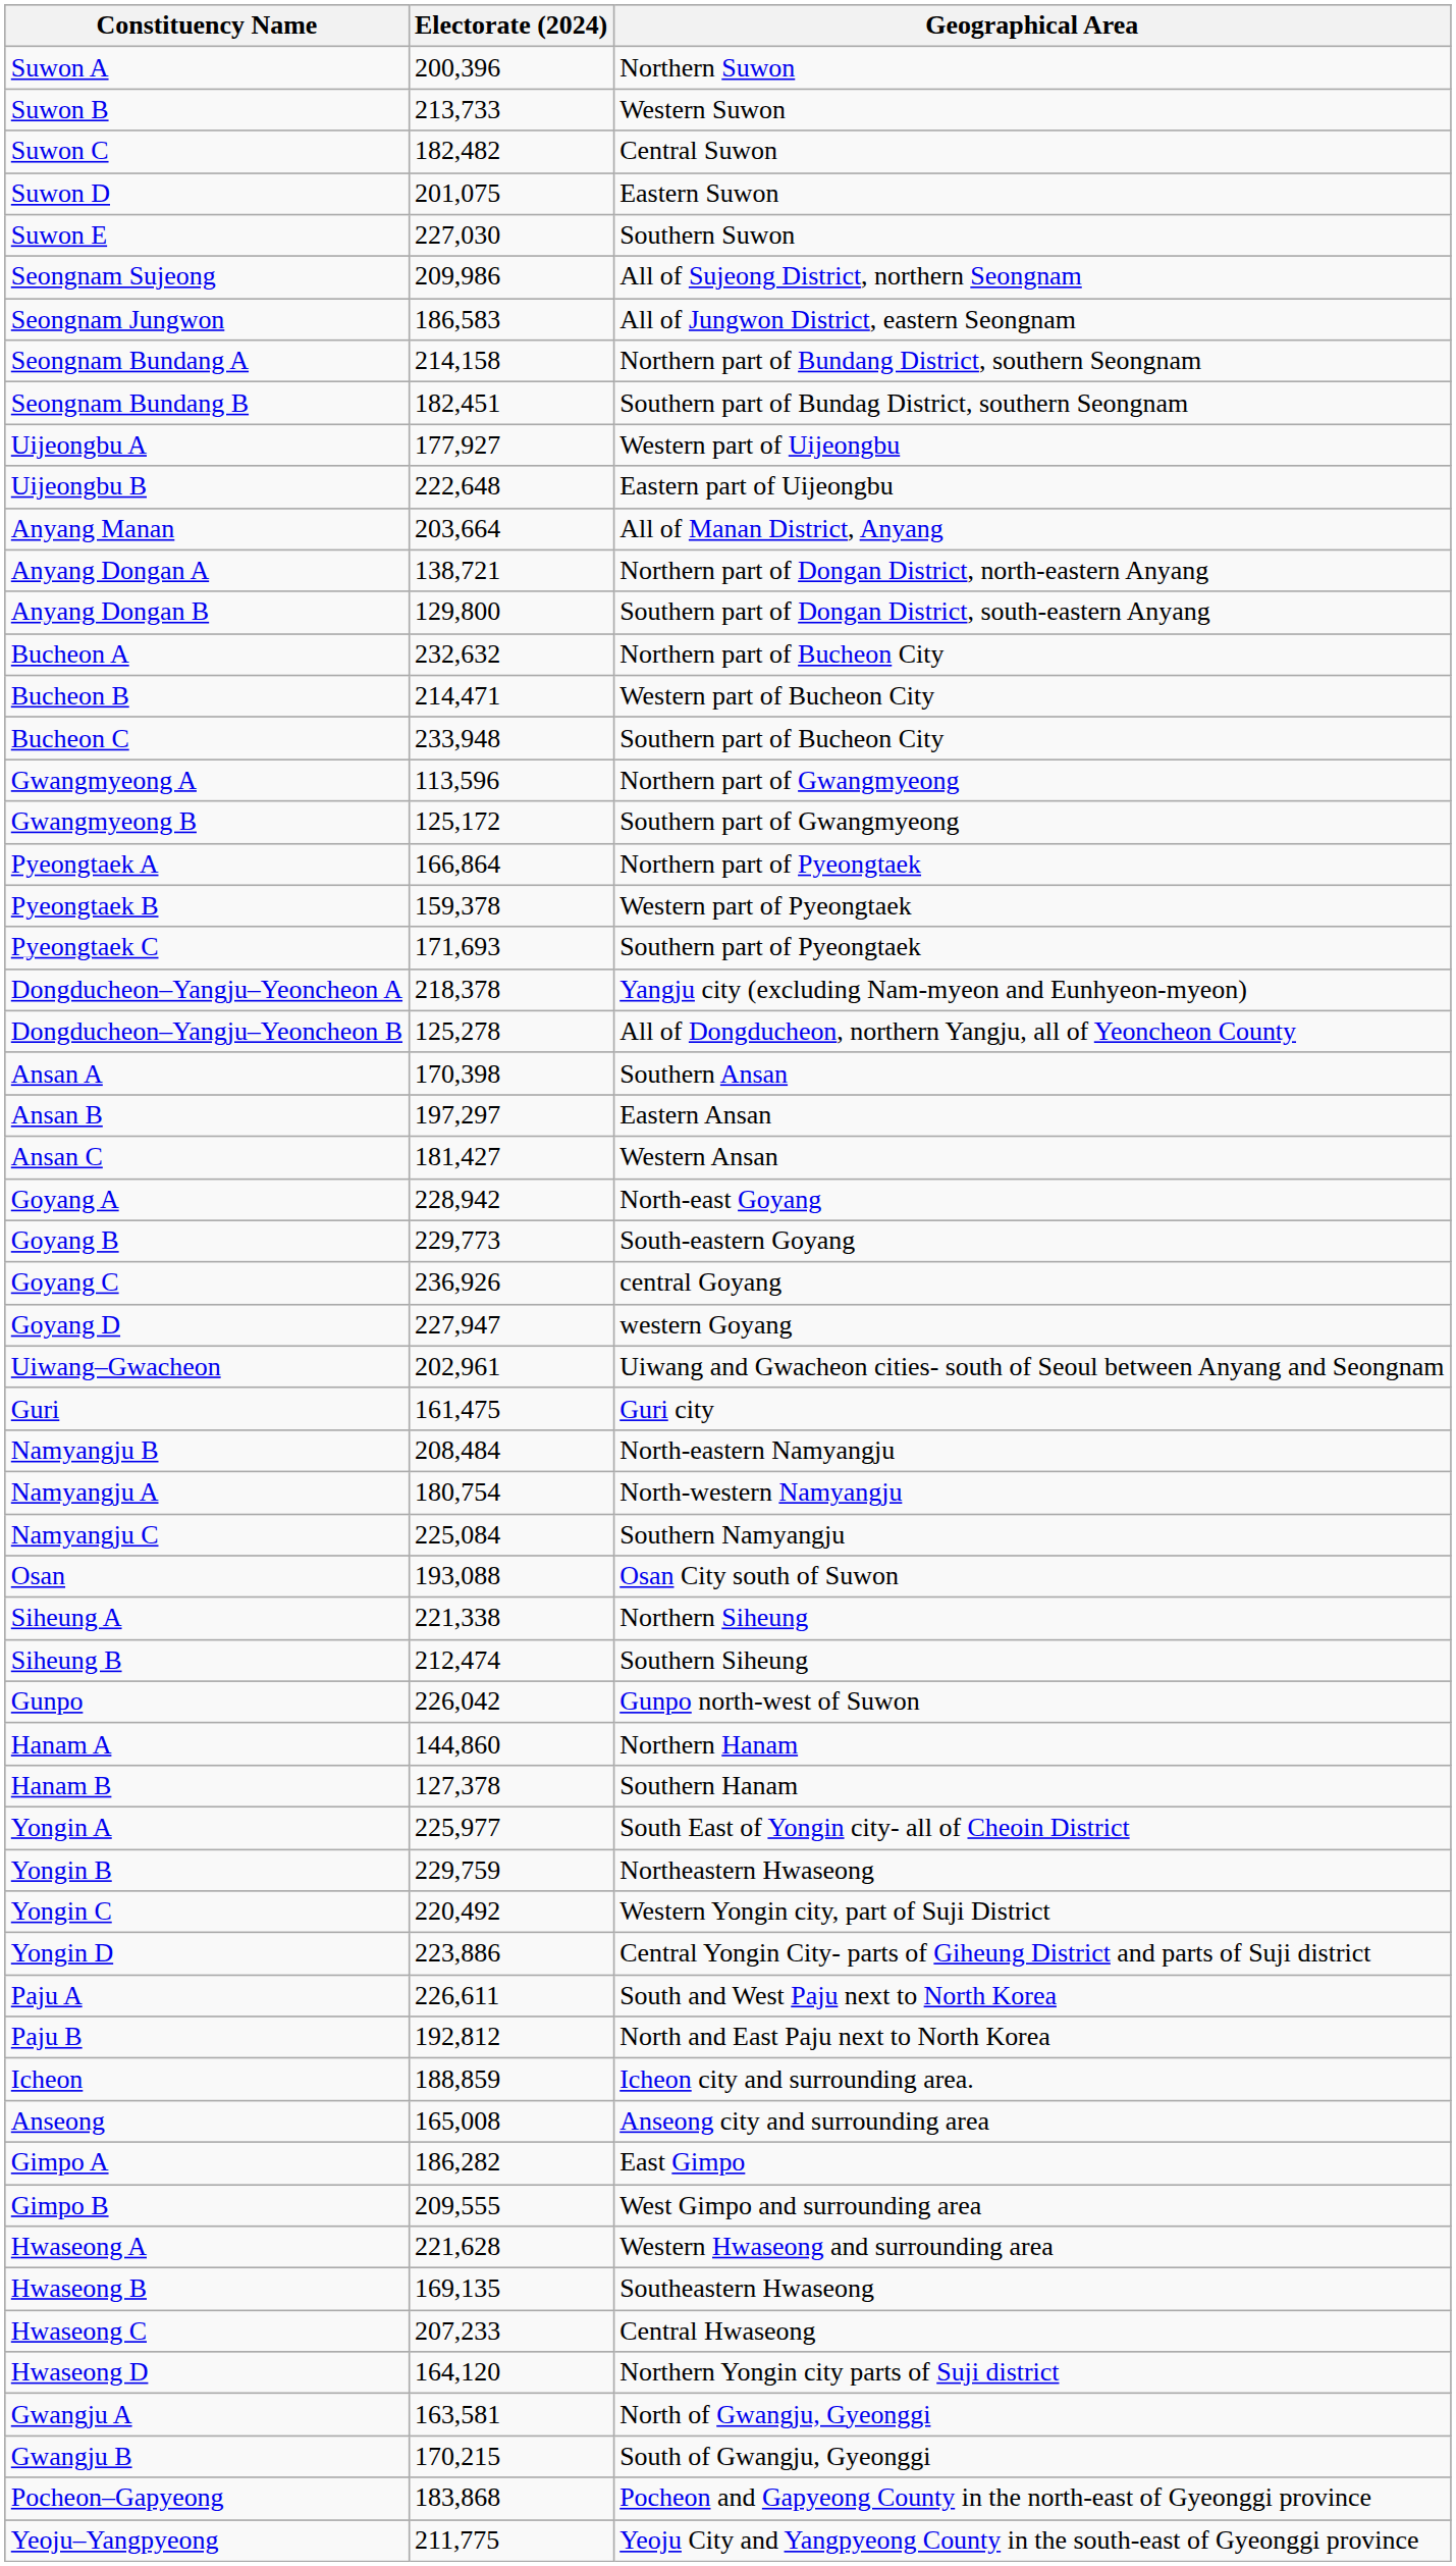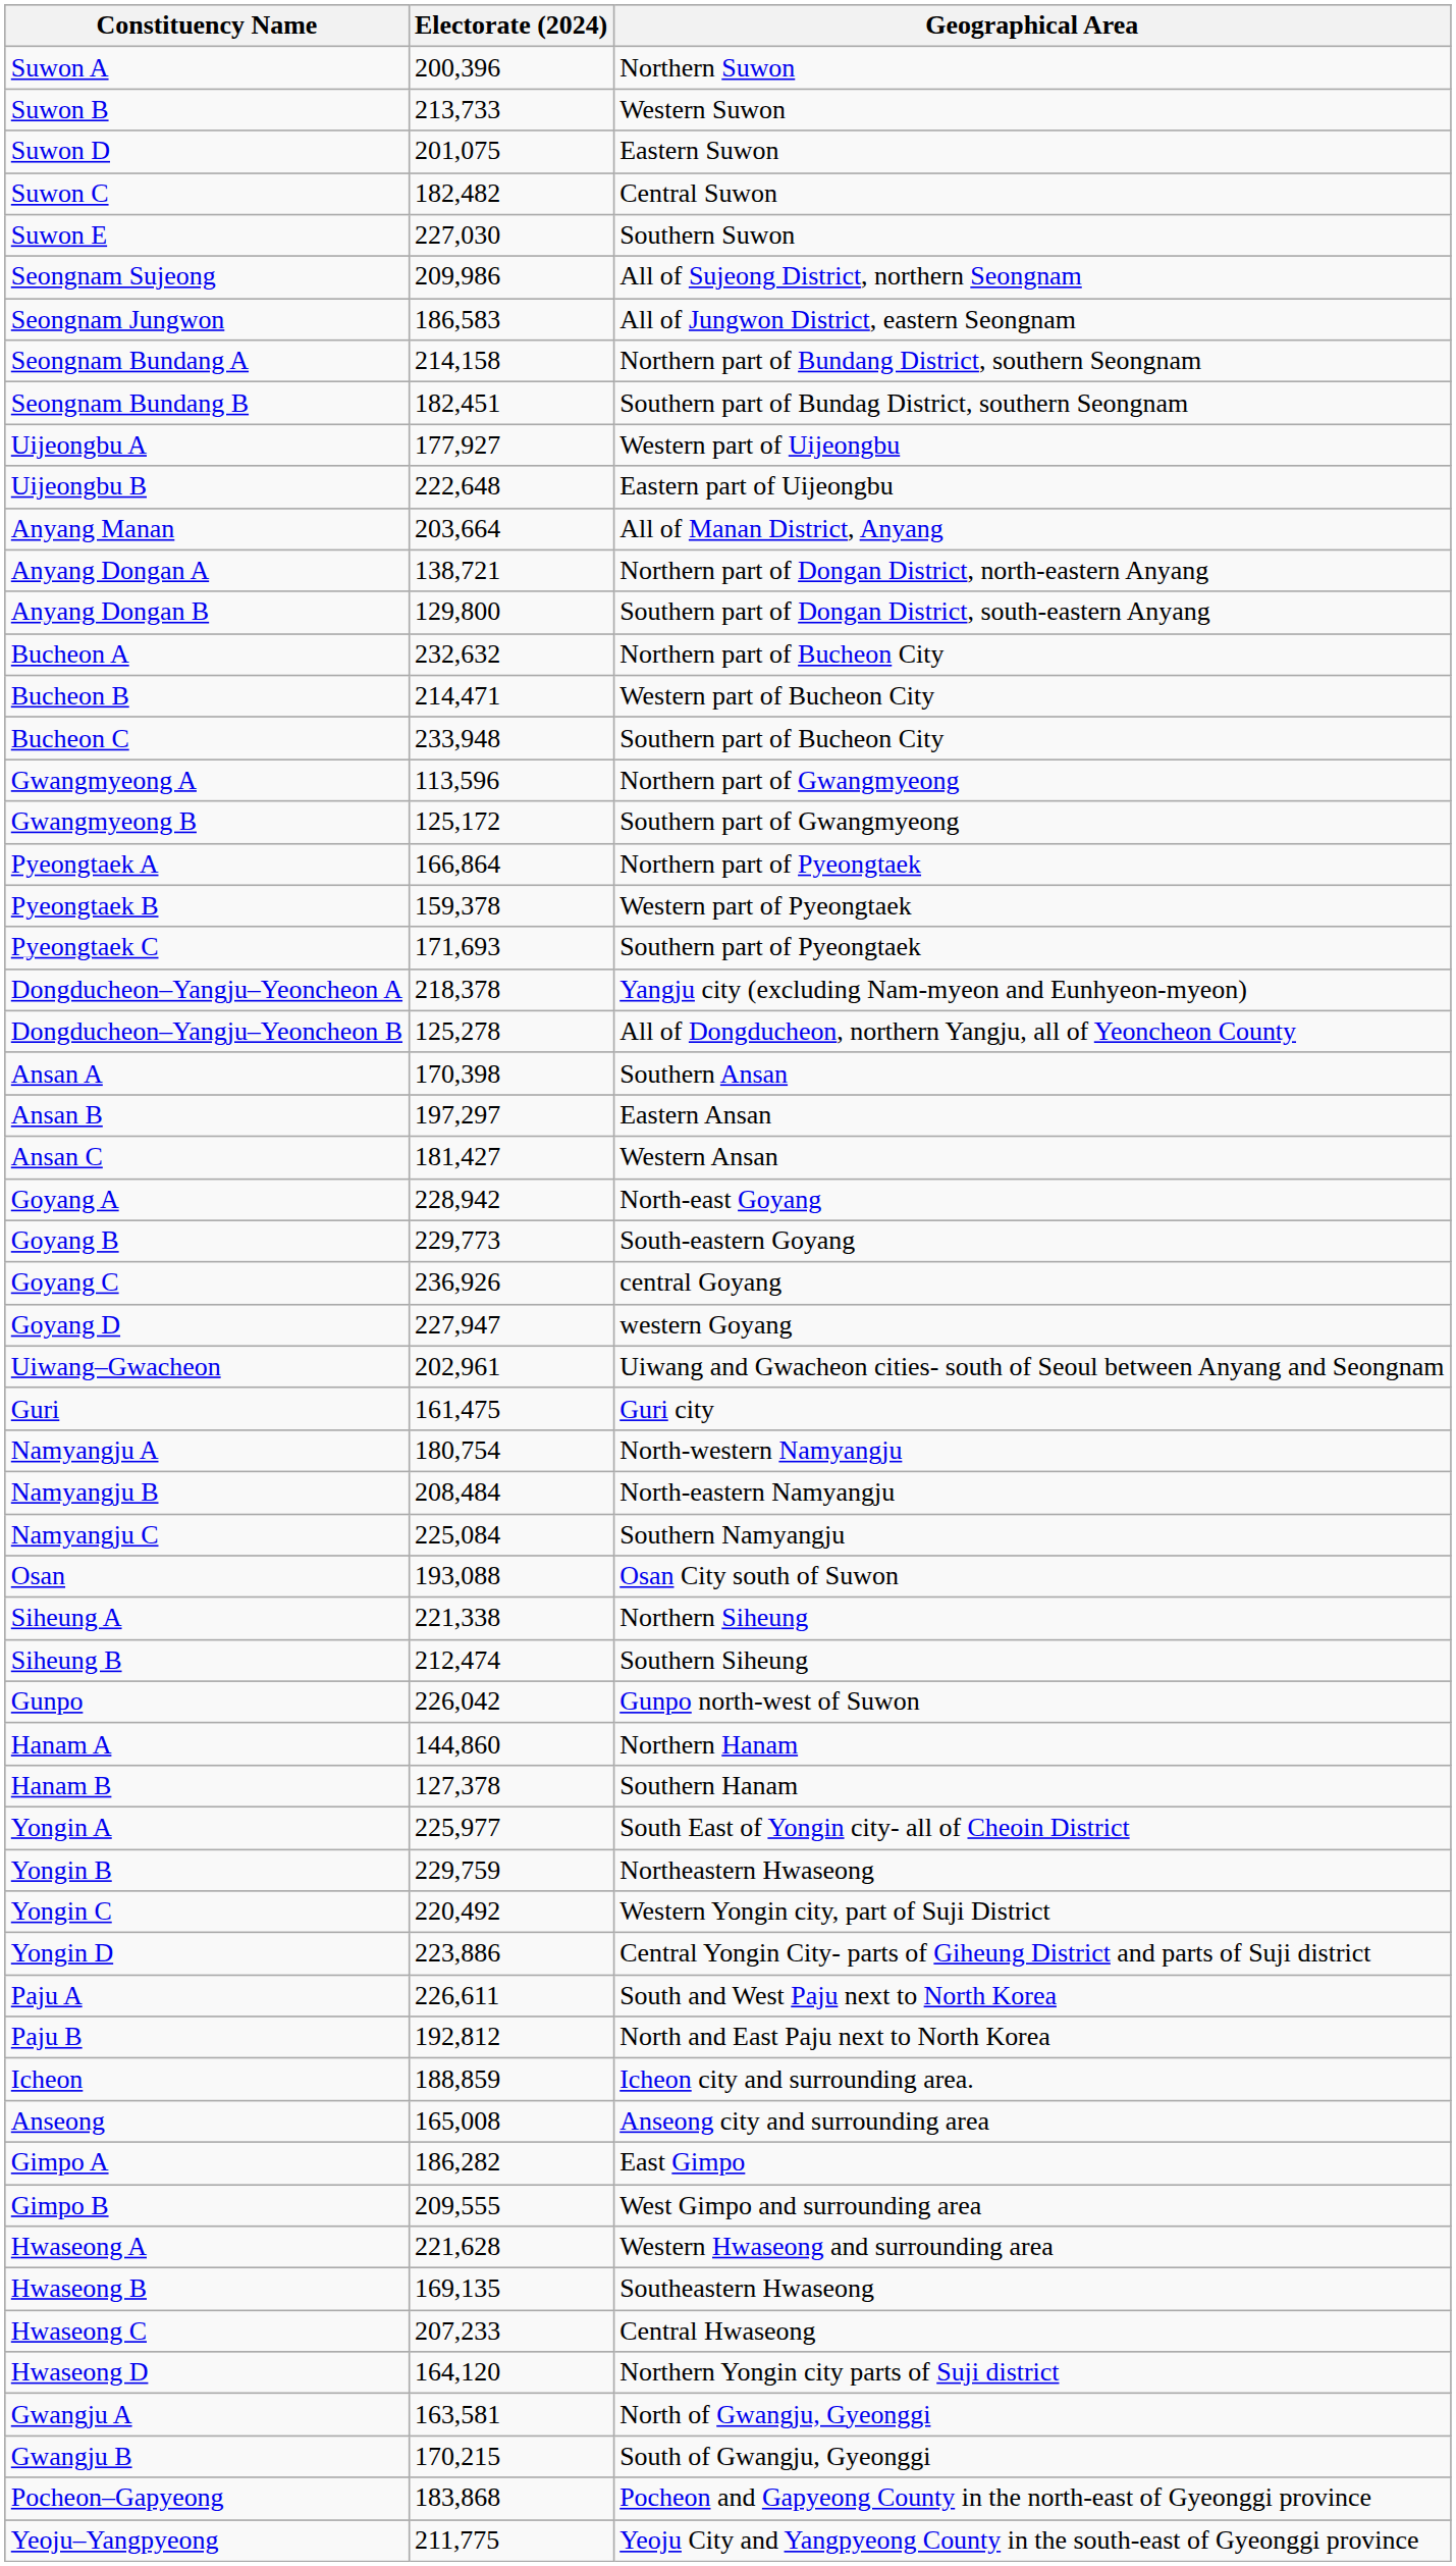rows swapped: Suwon C <-> Suwon D
rows swapped: Namyangju A <-> Namyangju B
